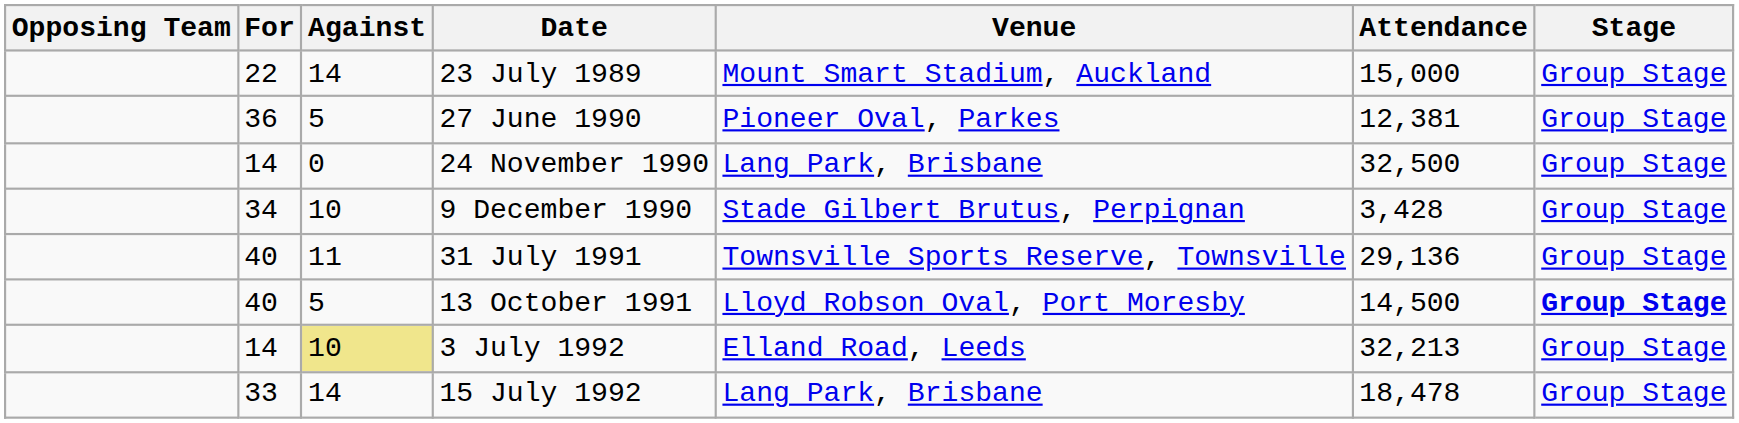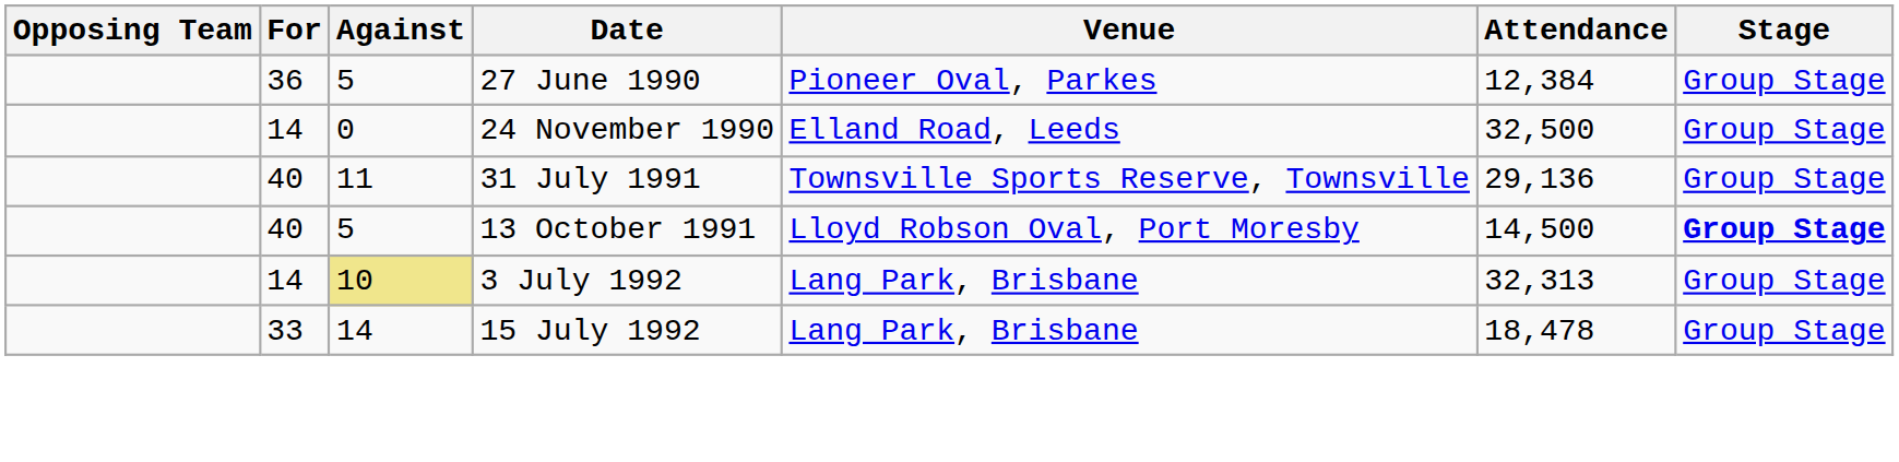- row: 22 | 14 | 23 July 1989 | Mount Smart Stadium, Auckland | 15,000 | Group Stage
27 June 1990 | Attendance: 12,381 -> 12,384
24 November 1990 | Venue: Lang Park, Brisbane -> Elland Road, Leeds
- row: 34 | 10 | 9 December 1990 | Stade Gilbert Brutus, Perpignan | 3,428 | Group Stage
3 July 1992 | Venue: Elland Road, Leeds -> Lang Park, Brisbane
3 July 1992 | Attendance: 32,213 -> 32,313
